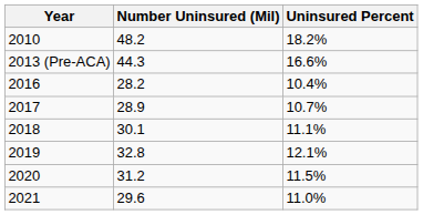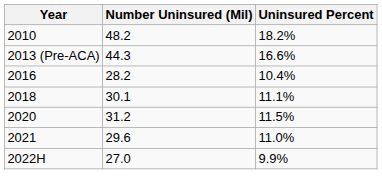- row: 2017 | 28.9 | 10.7%
- row: 2019 | 32.8 | 12.1%
+ row: 2022H | 27.0 | 9.9%
